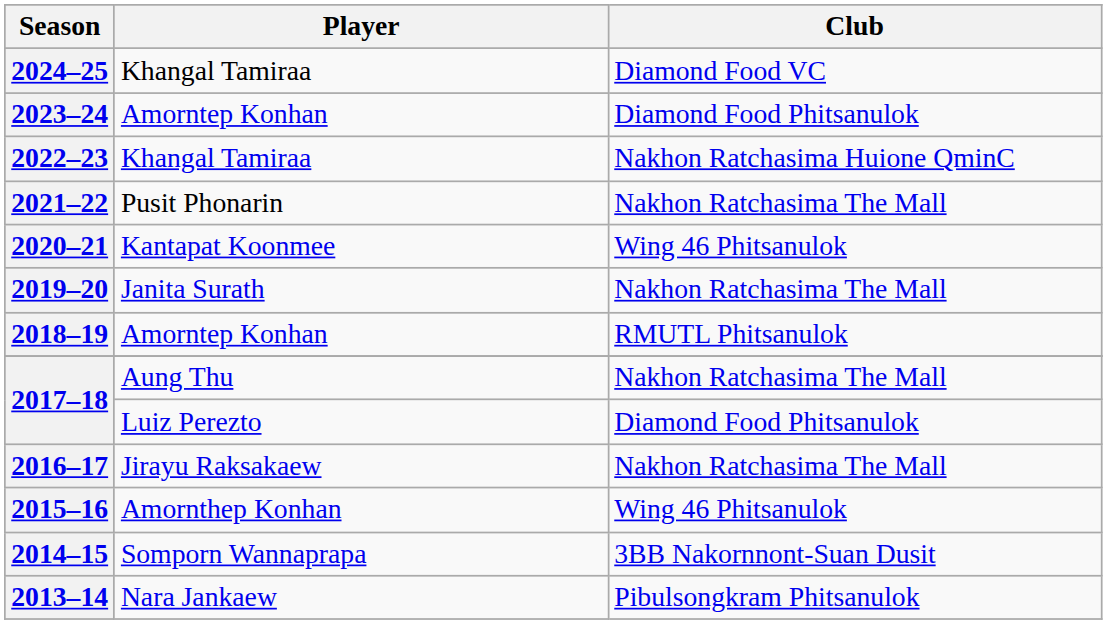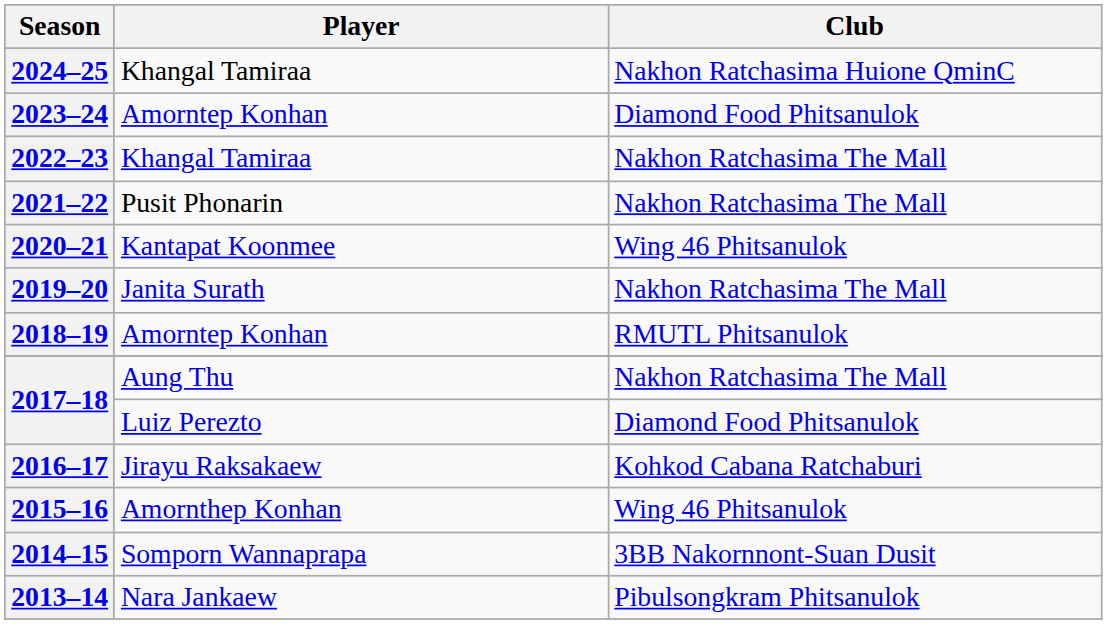2024–25 | Club: Diamond Food VC -> Nakhon Ratchasima Huione QminC
2022–23 | Club: Nakhon Ratchasima Huione QminC -> Nakhon Ratchasima The Mall
2016–17 | Club: Nakhon Ratchasima The Mall -> Kohkod Cabana Ratchaburi
